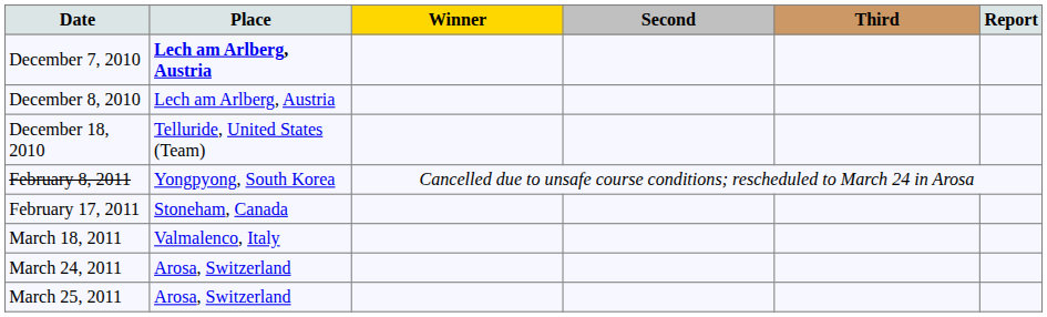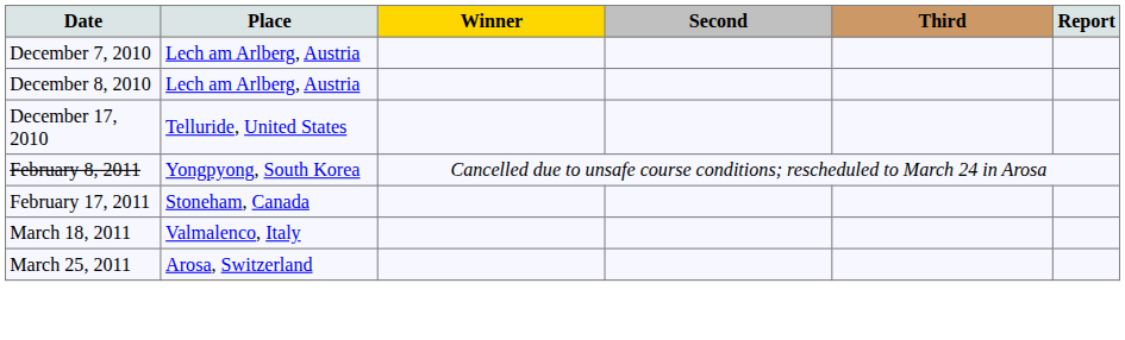December 7, 2010 | Place: bold -> normal
+ row: December 17, 2010 | Telluride, United States
- row: December 18, 2010 | Telluride, United States (Team)
- row: March 24, 2011 | Arosa, Switzerland
